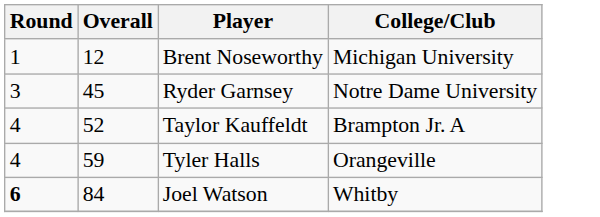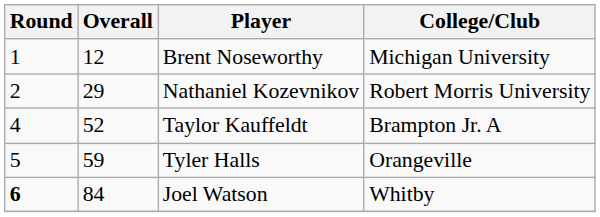+ row: 2 | 29 | Nathaniel Kozevnikov | Robert Morris University
- row: 3 | 45 | Ryder Garnsey | Notre Dame University
Tyler Halls | Round: 4 -> 5
